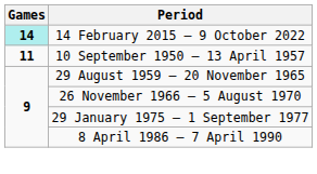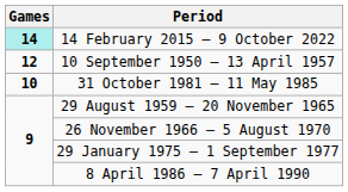10 September 1950 – 13 April 1957 | Games: 11 -> 12
+ row: 10 | 31 October 1981 – 11 May 1985
